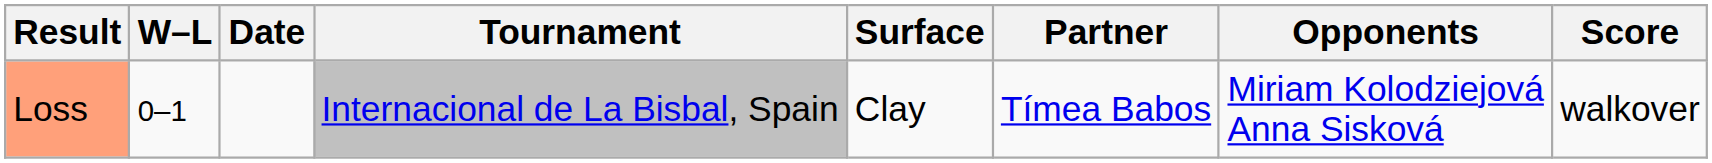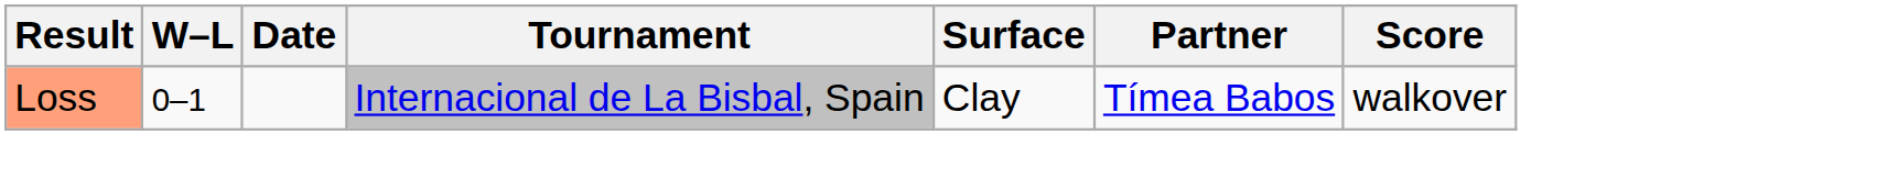- column: Opponents | Miriam Kolodziejová Anna Sisková
